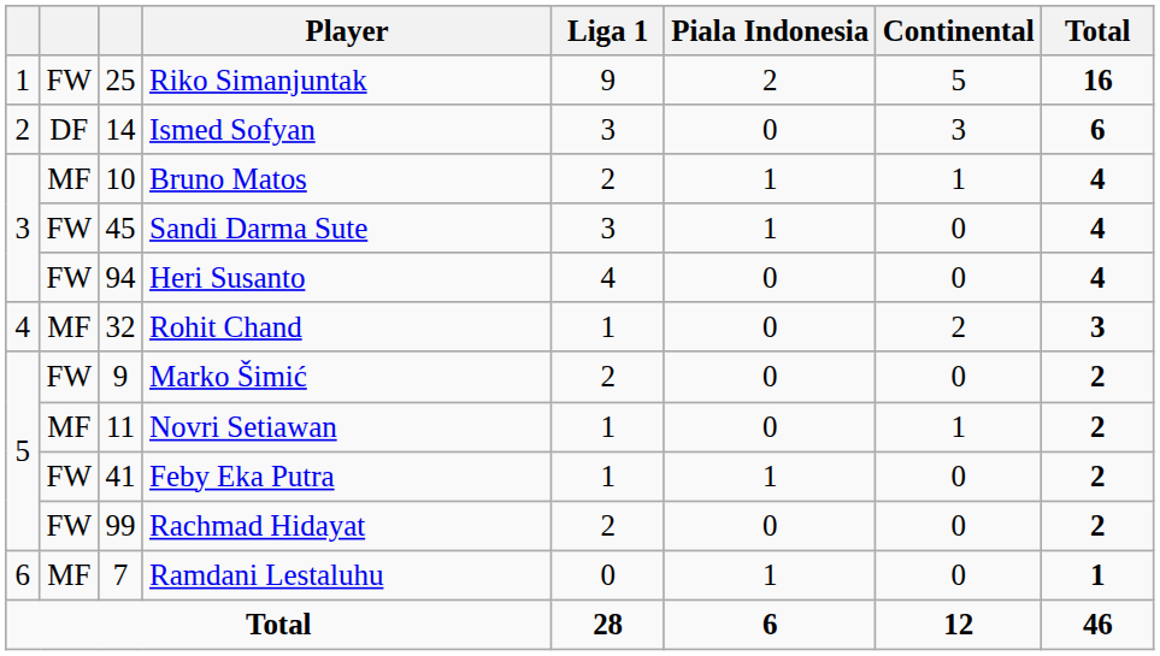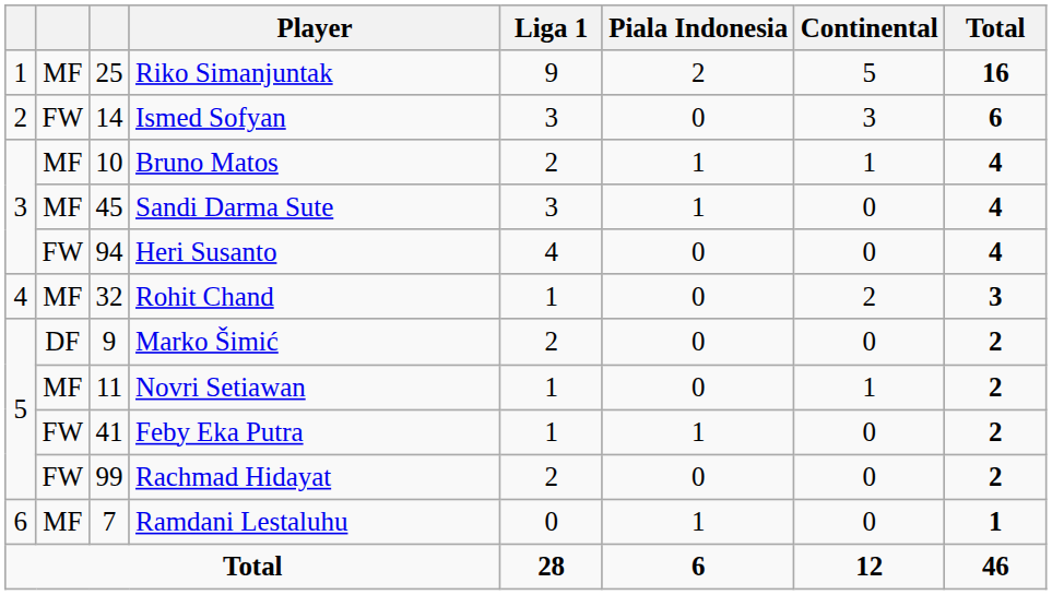Riko Simanjuntak | column 2: FW -> MF
Ismed Sofyan | column 2: DF -> FW
Sandi Darma Sute | column 2: FW -> MF
Marko Šimić | column 2: FW -> DF
